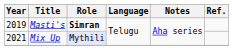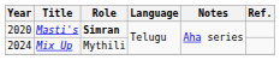Masti's | Year: 2019 -> 2020
Mix Up | Year: 2021 -> 2024
Mix Up | Role: lavender background -> no background
